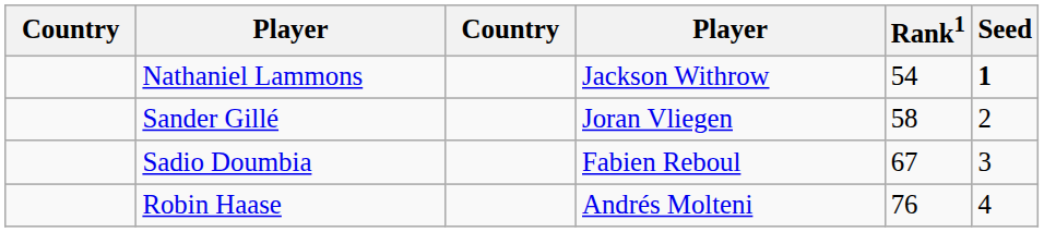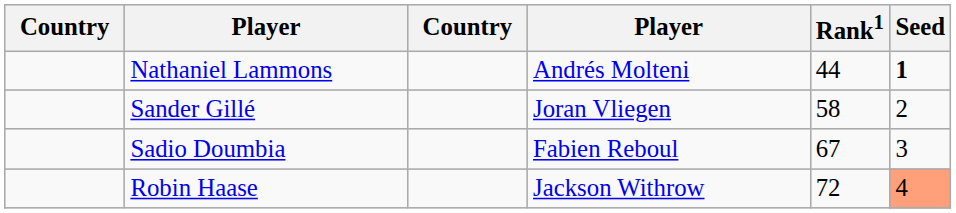Nathaniel Lammons | column 4: Jackson Withrow -> Andrés Molteni
Nathaniel Lammons | Rank1: 54 -> 44
Robin Haase | column 4: Andrés Molteni -> Jackson Withrow
Robin Haase | Rank1: 76 -> 72
Robin Haase | Seed: no background -> lightsalmon background
